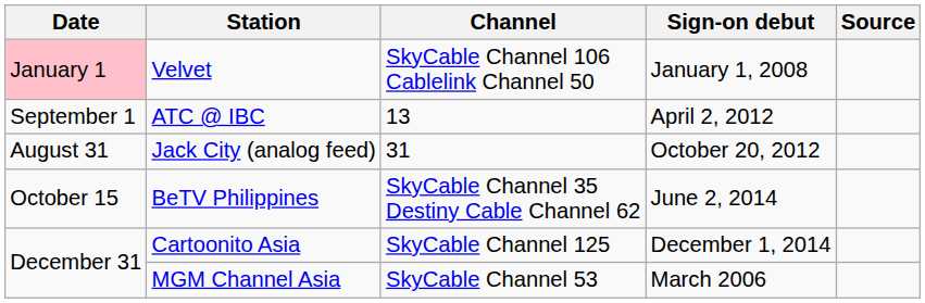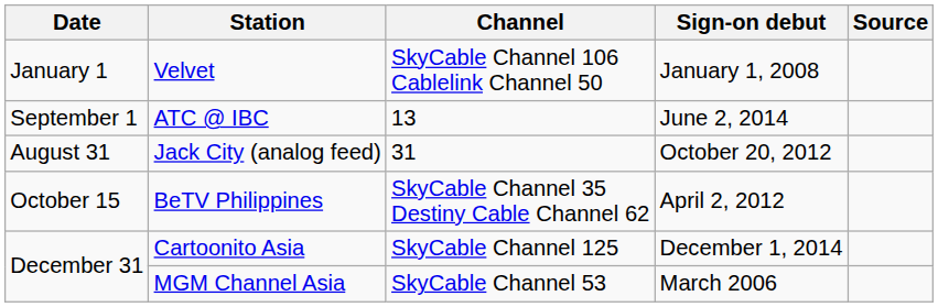Velvet | Date: pink background -> no background
ATC @ IBC | Sign-on debut: April 2, 2012 -> June 2, 2014
BeTV Philippines | Sign-on debut: June 2, 2014 -> April 2, 2012
